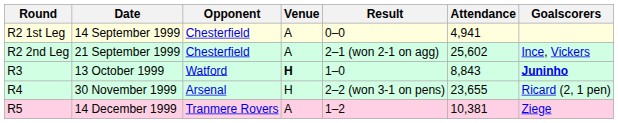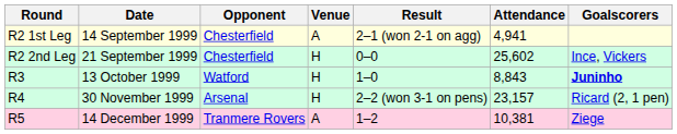14 September 1999 | Result: 0–0 -> 2–1 (won 2-1 on agg)
21 September 1999 | Venue: A -> H
21 September 1999 | Result: 2–1 (won 2-1 on agg) -> 0–0
13 October 1999 | Venue: bold -> normal
30 November 1999 | Attendance: 23,655 -> 23,157
